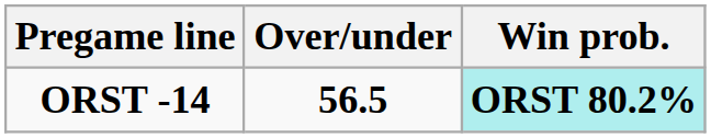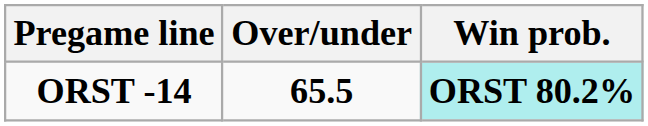ORST -14 | Over/under: 56.5 -> 65.5
